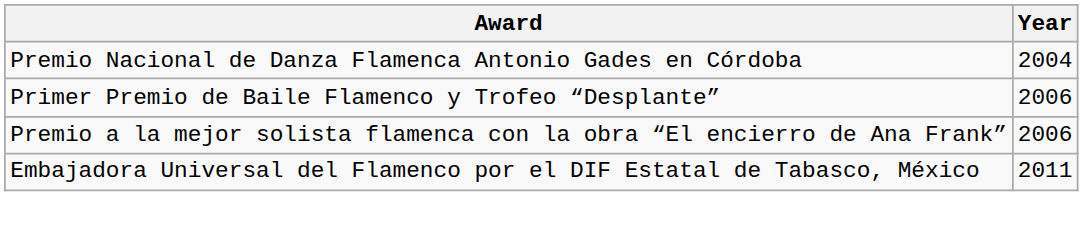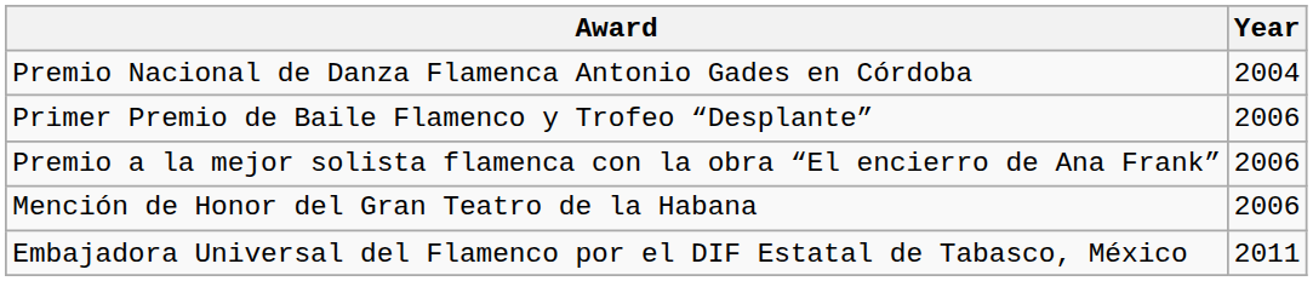+ row: Mención de Honor del Gran Teatro de la Habana | 2006
